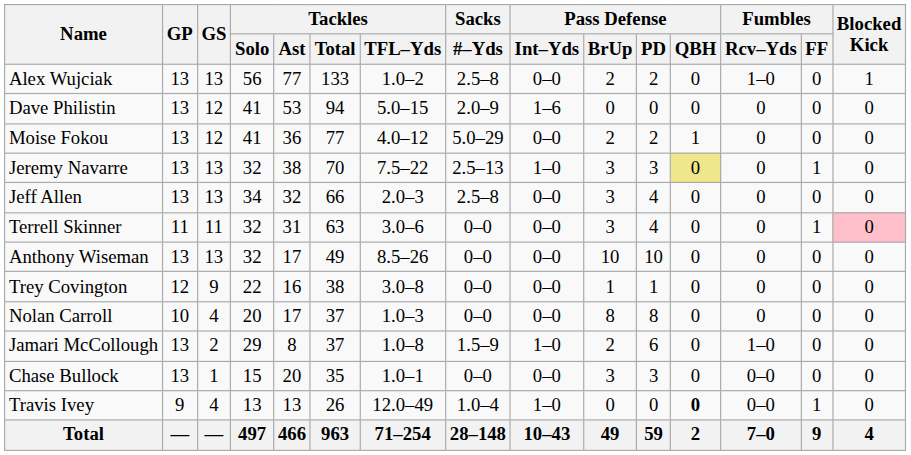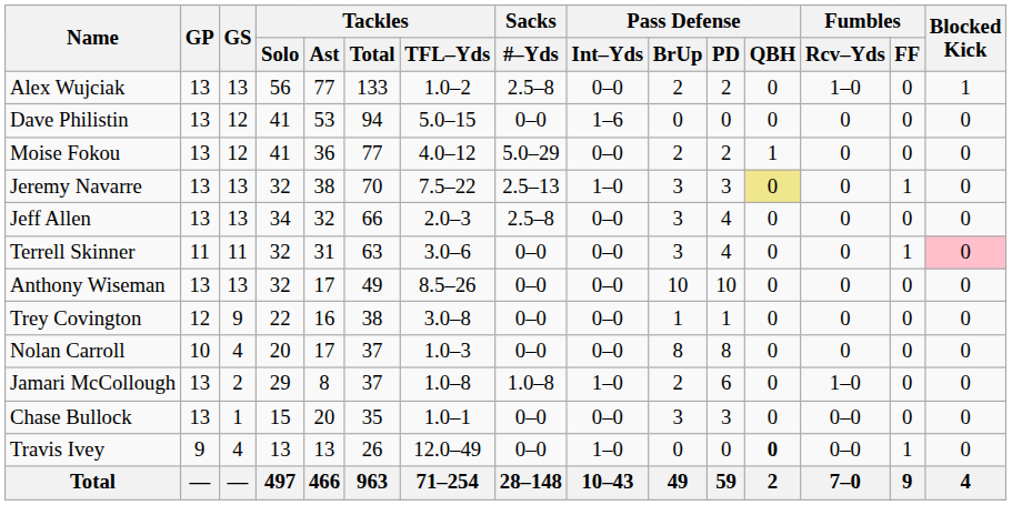Dave Philistin | Sacks / #–Yds: 2.0–9 -> 0–0
Jamari McCollough | Sacks / #–Yds: 1.5–9 -> 1.0–8
Travis Ivey | Sacks / #–Yds: 1.0–4 -> 0–0
